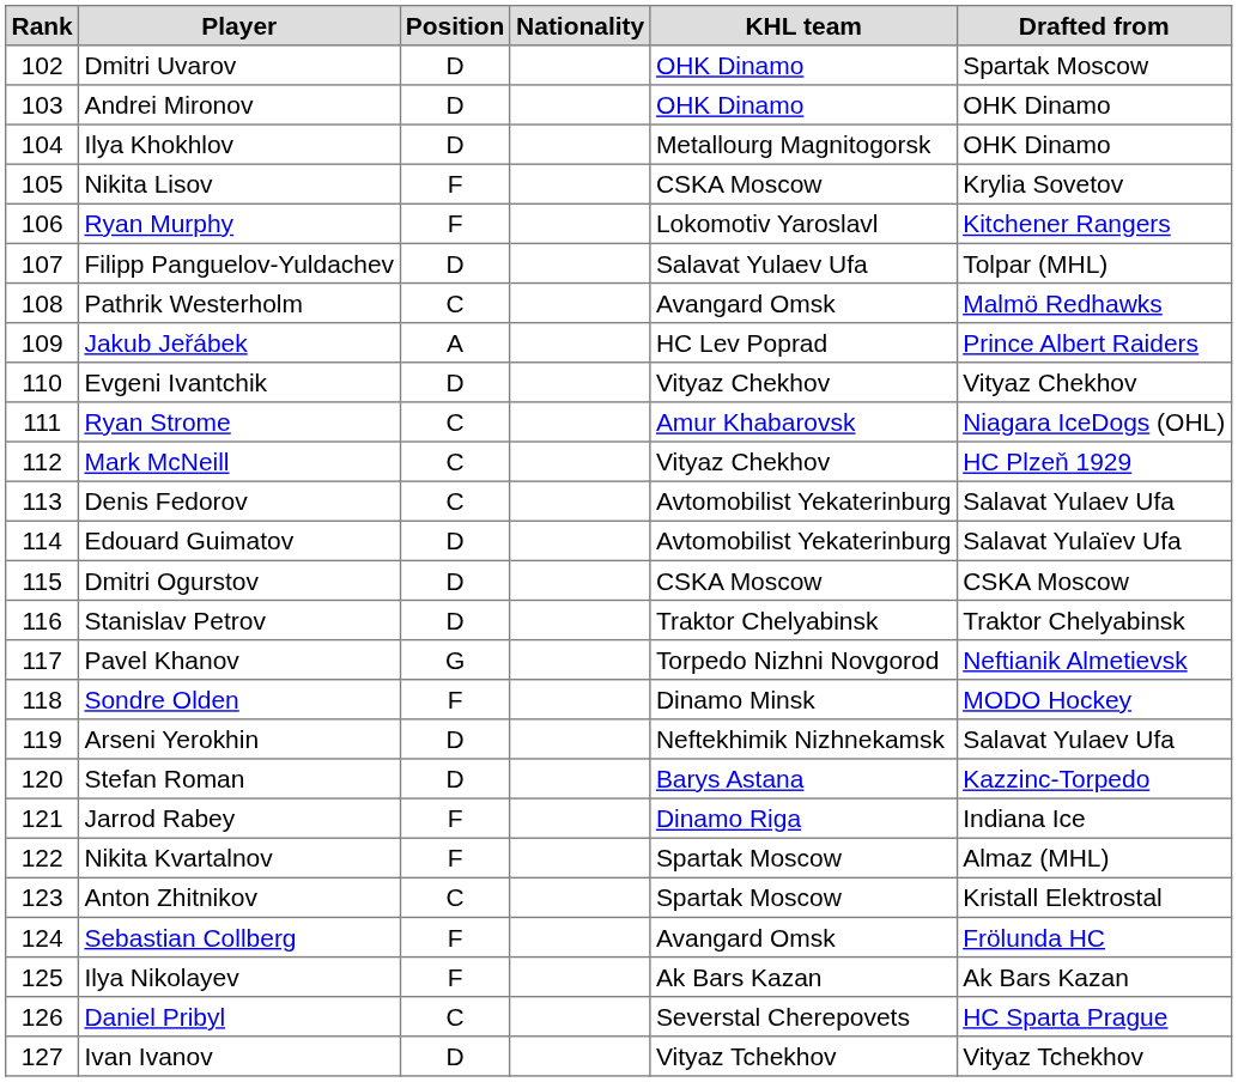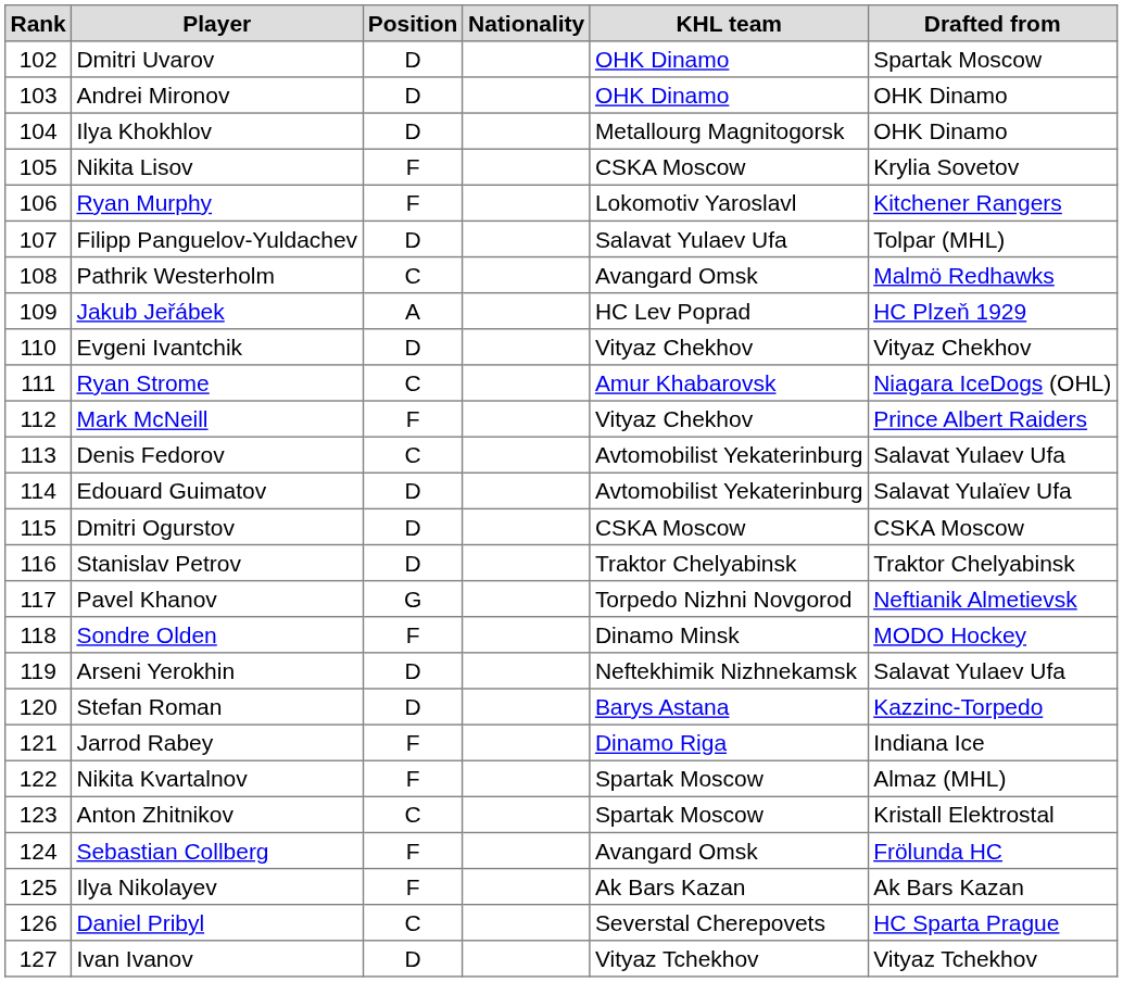Jakub Jeřábek | Drafted from: Prince Albert Raiders -> HC Plzeň 1929
Mark McNeill | Position: C -> F
Mark McNeill | Drafted from: HC Plzeň 1929 -> Prince Albert Raiders
